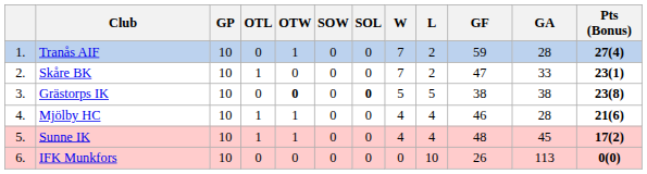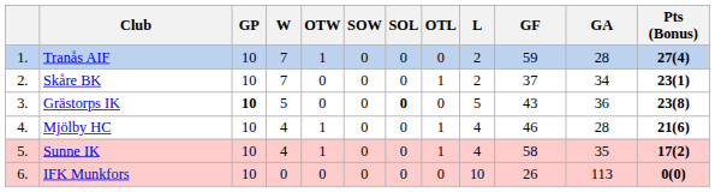columns swapped: W <-> OTL
Skåre BK | GF: 47 -> 37
Skåre BK | GA: 33 -> 34
Grästorps IK | GP: normal -> bold
Grästorps IK | OTW: bold -> normal
Grästorps IK | GF: 38 -> 43
Grästorps IK | GA: 38 -> 36
Sunne IK | GF: 48 -> 58
Sunne IK | GA: 45 -> 35
